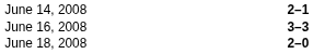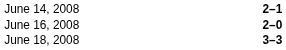June 16, 2008 | column 3: 3–3 -> 2–0
June 18, 2008 | column 3: 2–0 -> 3–3
